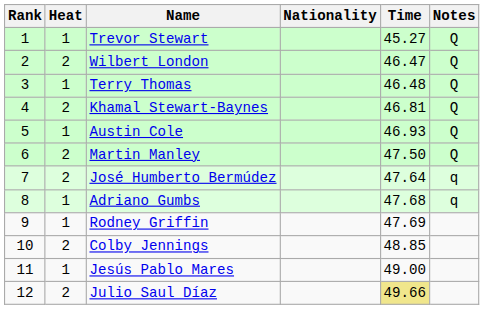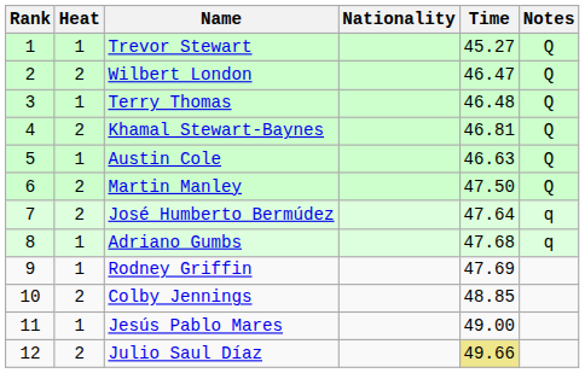Austin Cole | Time: 46.93 -> 46.63
